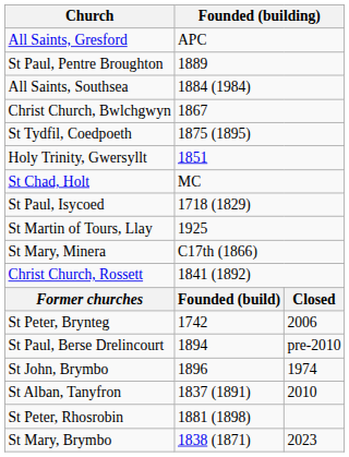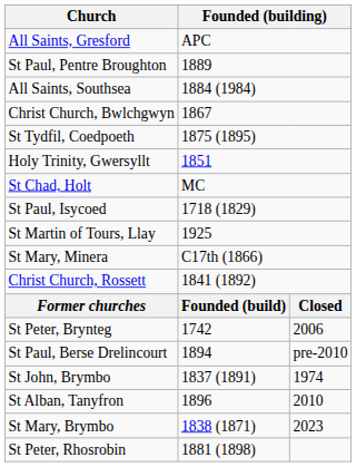St John, Brymbo | column 2: 1896 -> 1837 (1891)
St Alban, Tanyfron | column 2: 1837 (1891) -> 1896
rows swapped: St Peter, Rhosrobin <-> St Mary, Brymbo
